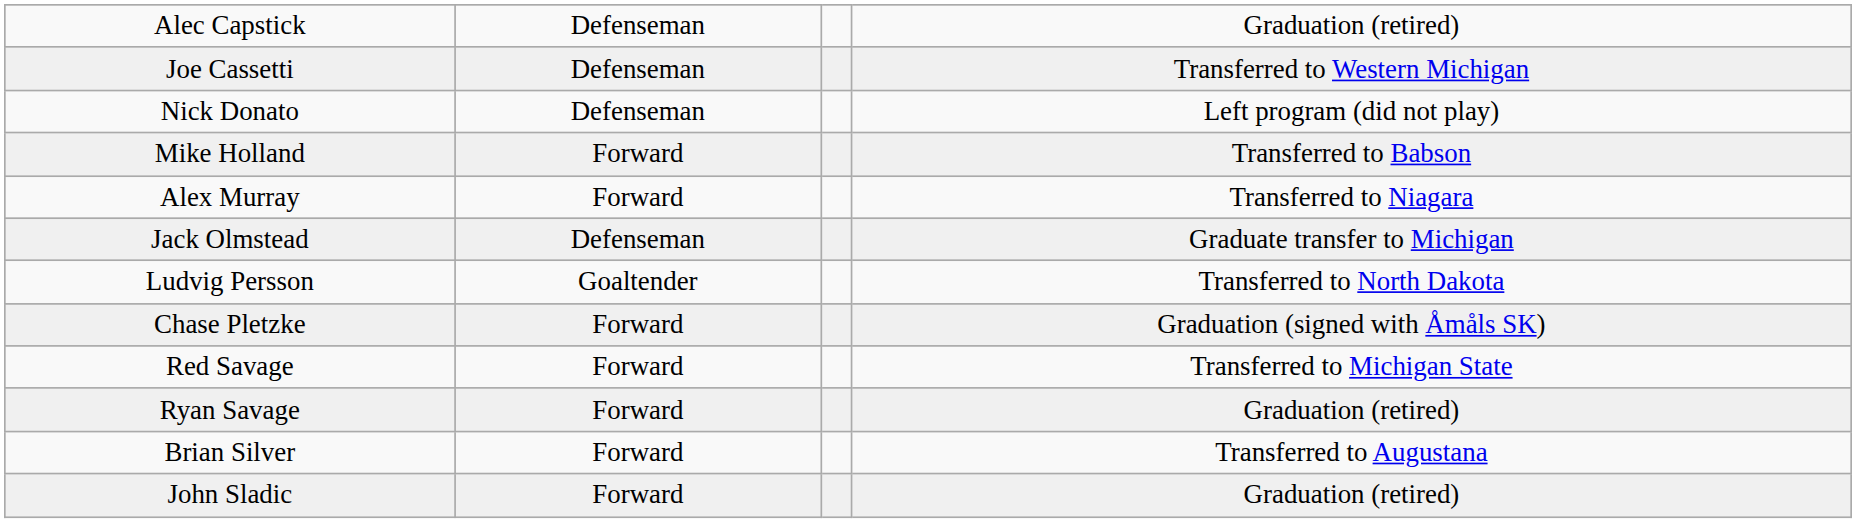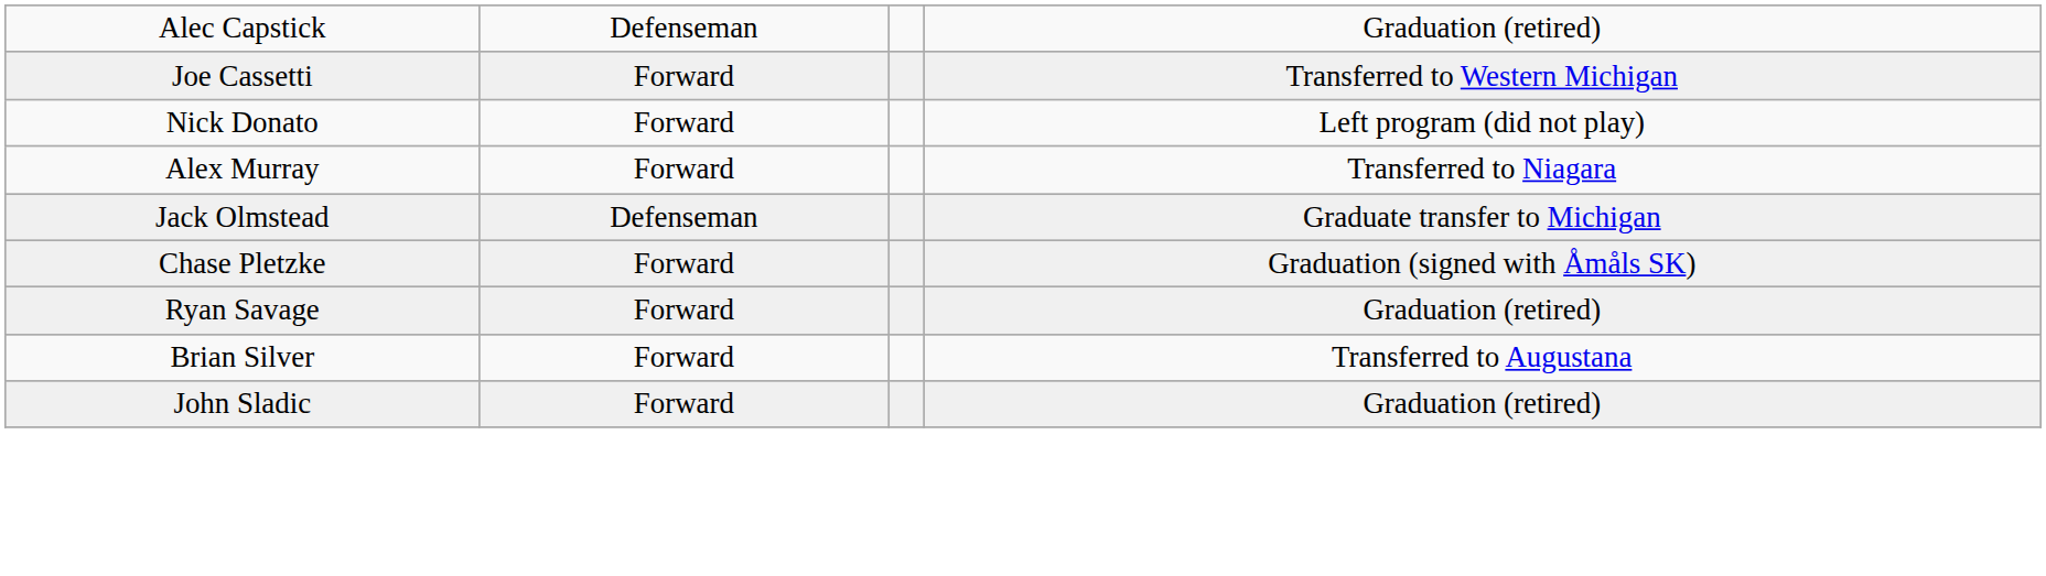Joe Cassetti | column 2: Defenseman -> Forward
Nick Donato | column 2: Defenseman -> Forward
- row: Mike Holland | Forward | Transferred to Babson
- row: Ludvig Persson | Goaltender | Transferred to North Dakota
- row: Red Savage | Forward | Transferred to Michigan State
